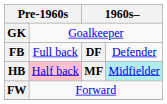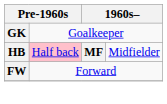- row: FB | Full back | DF | Defender
HB | column 4: paleturquoise background -> no background
